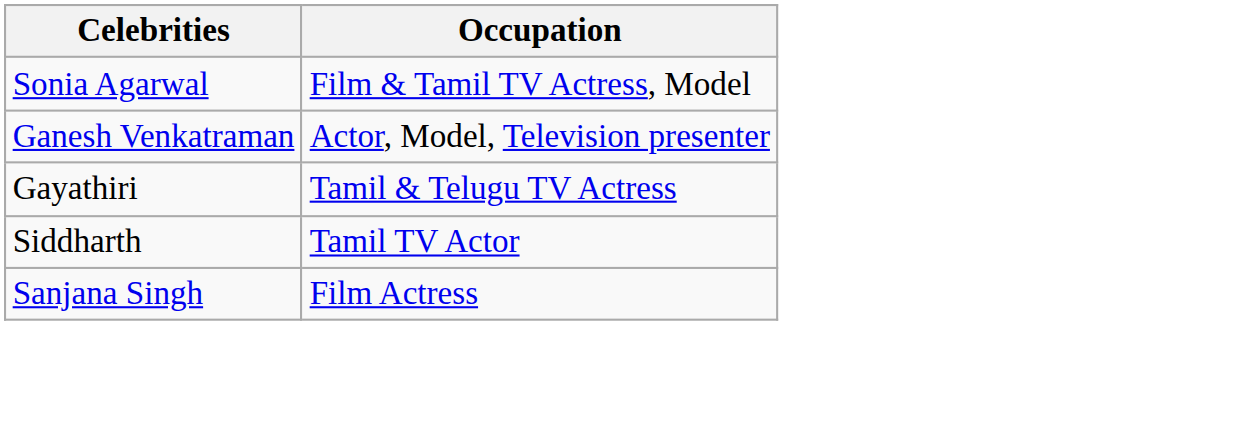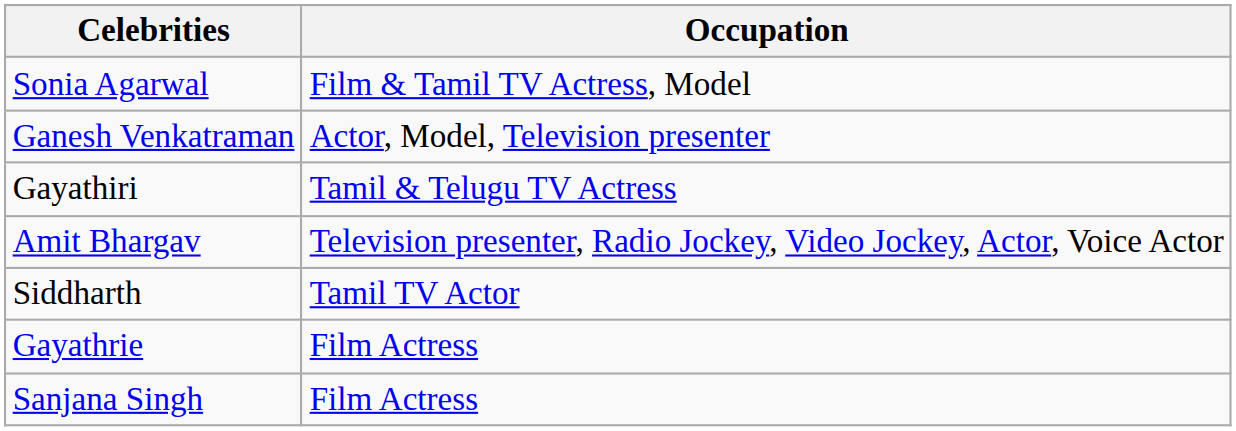+ row: Amit Bhargav | Television presenter, Radio Jockey, Video Jockey, Actor, Voice Actor
+ row: Gayathrie | Film Actress
